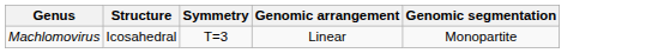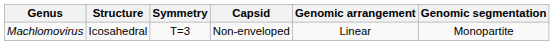+ column: Capsid | Non-enveloped
